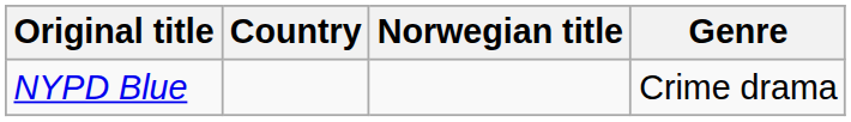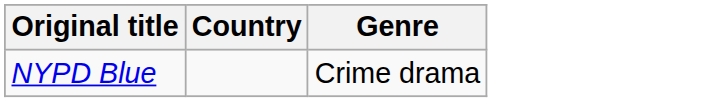- column: Norwegian title
